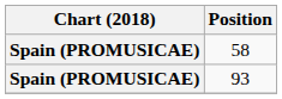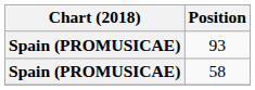rows swapped: 93 <-> 58
